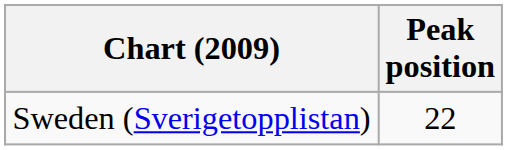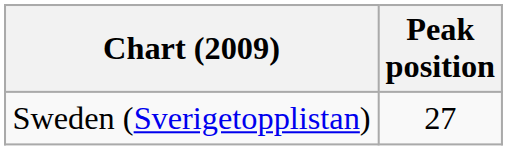Sweden (Sverigetopplistan) | Peak position: 22 -> 27
